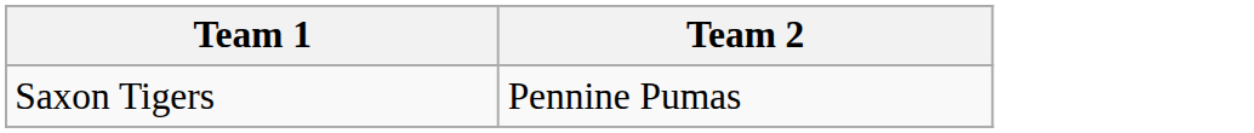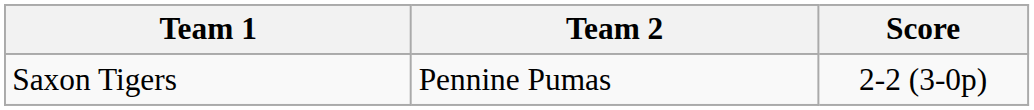+ column: Score | 2-2 (3-0p)
